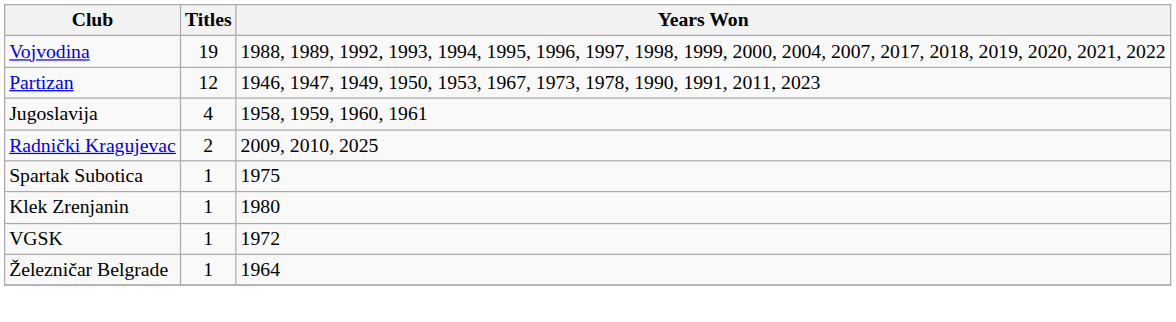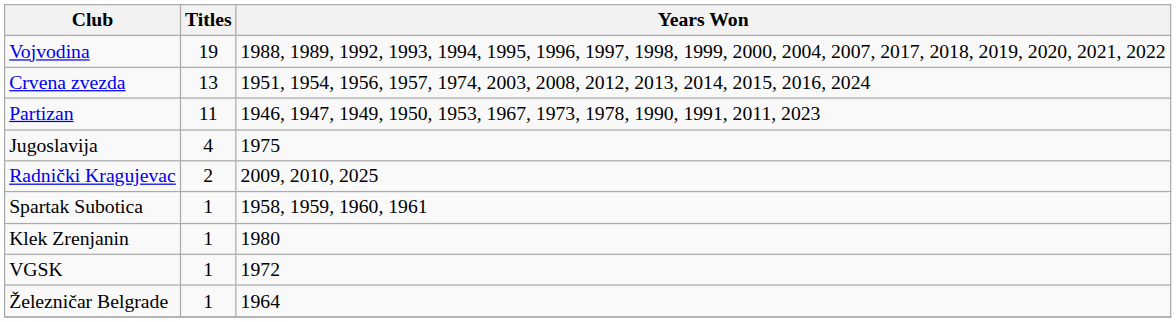+ row: Crvena zvezda | 13 | 1951, 1954, 1956, 1957, 1974, 2003, 2008, 2012, 2013, 2014, 2015, 2016, 2024
Partizan | Titles: 12 -> 11
Jugoslavija | Years Won: 1958, 1959, 1960, 1961 -> 1975
Spartak Subotica | Years Won: 1975 -> 1958, 1959, 1960, 1961
